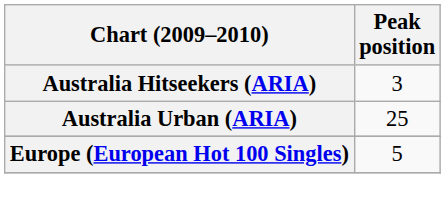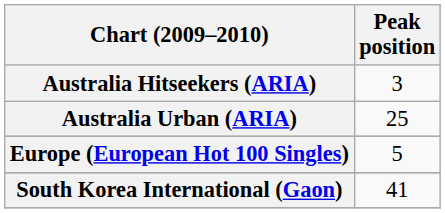+ row: South Korea International (Gaon) | 41
